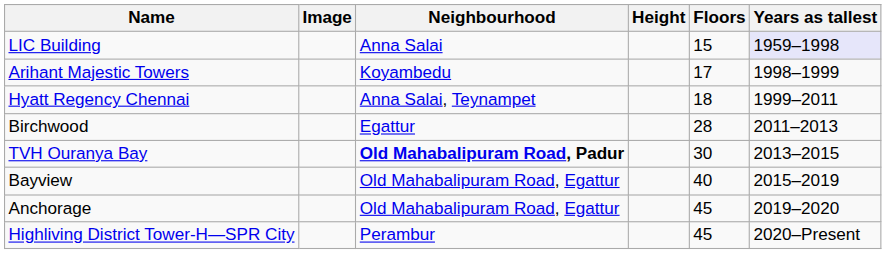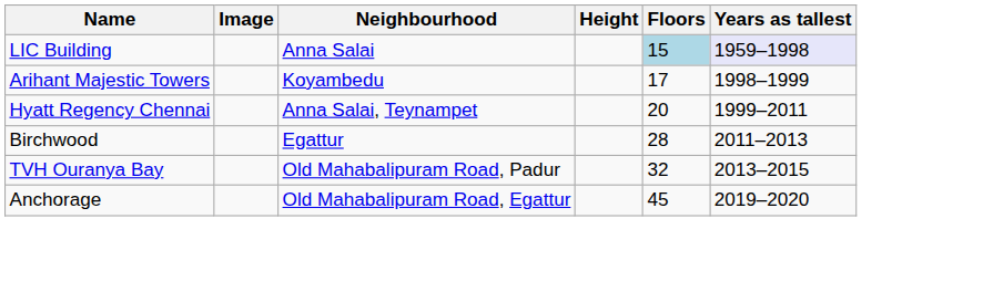LIC Building | Floors: no background -> lightblue background
Hyatt Regency Chennai | Floors: 18 -> 20
TVH Ouranya Bay | Neighbourhood: bold -> normal
TVH Ouranya Bay | Floors: 30 -> 32
- row: Bayview | Old Mahabalipuram Road, Egattur | 40 | 2015–2019
- row: Highliving District Tower-H—SPR City | Perambur | 45 | 2020–Present
